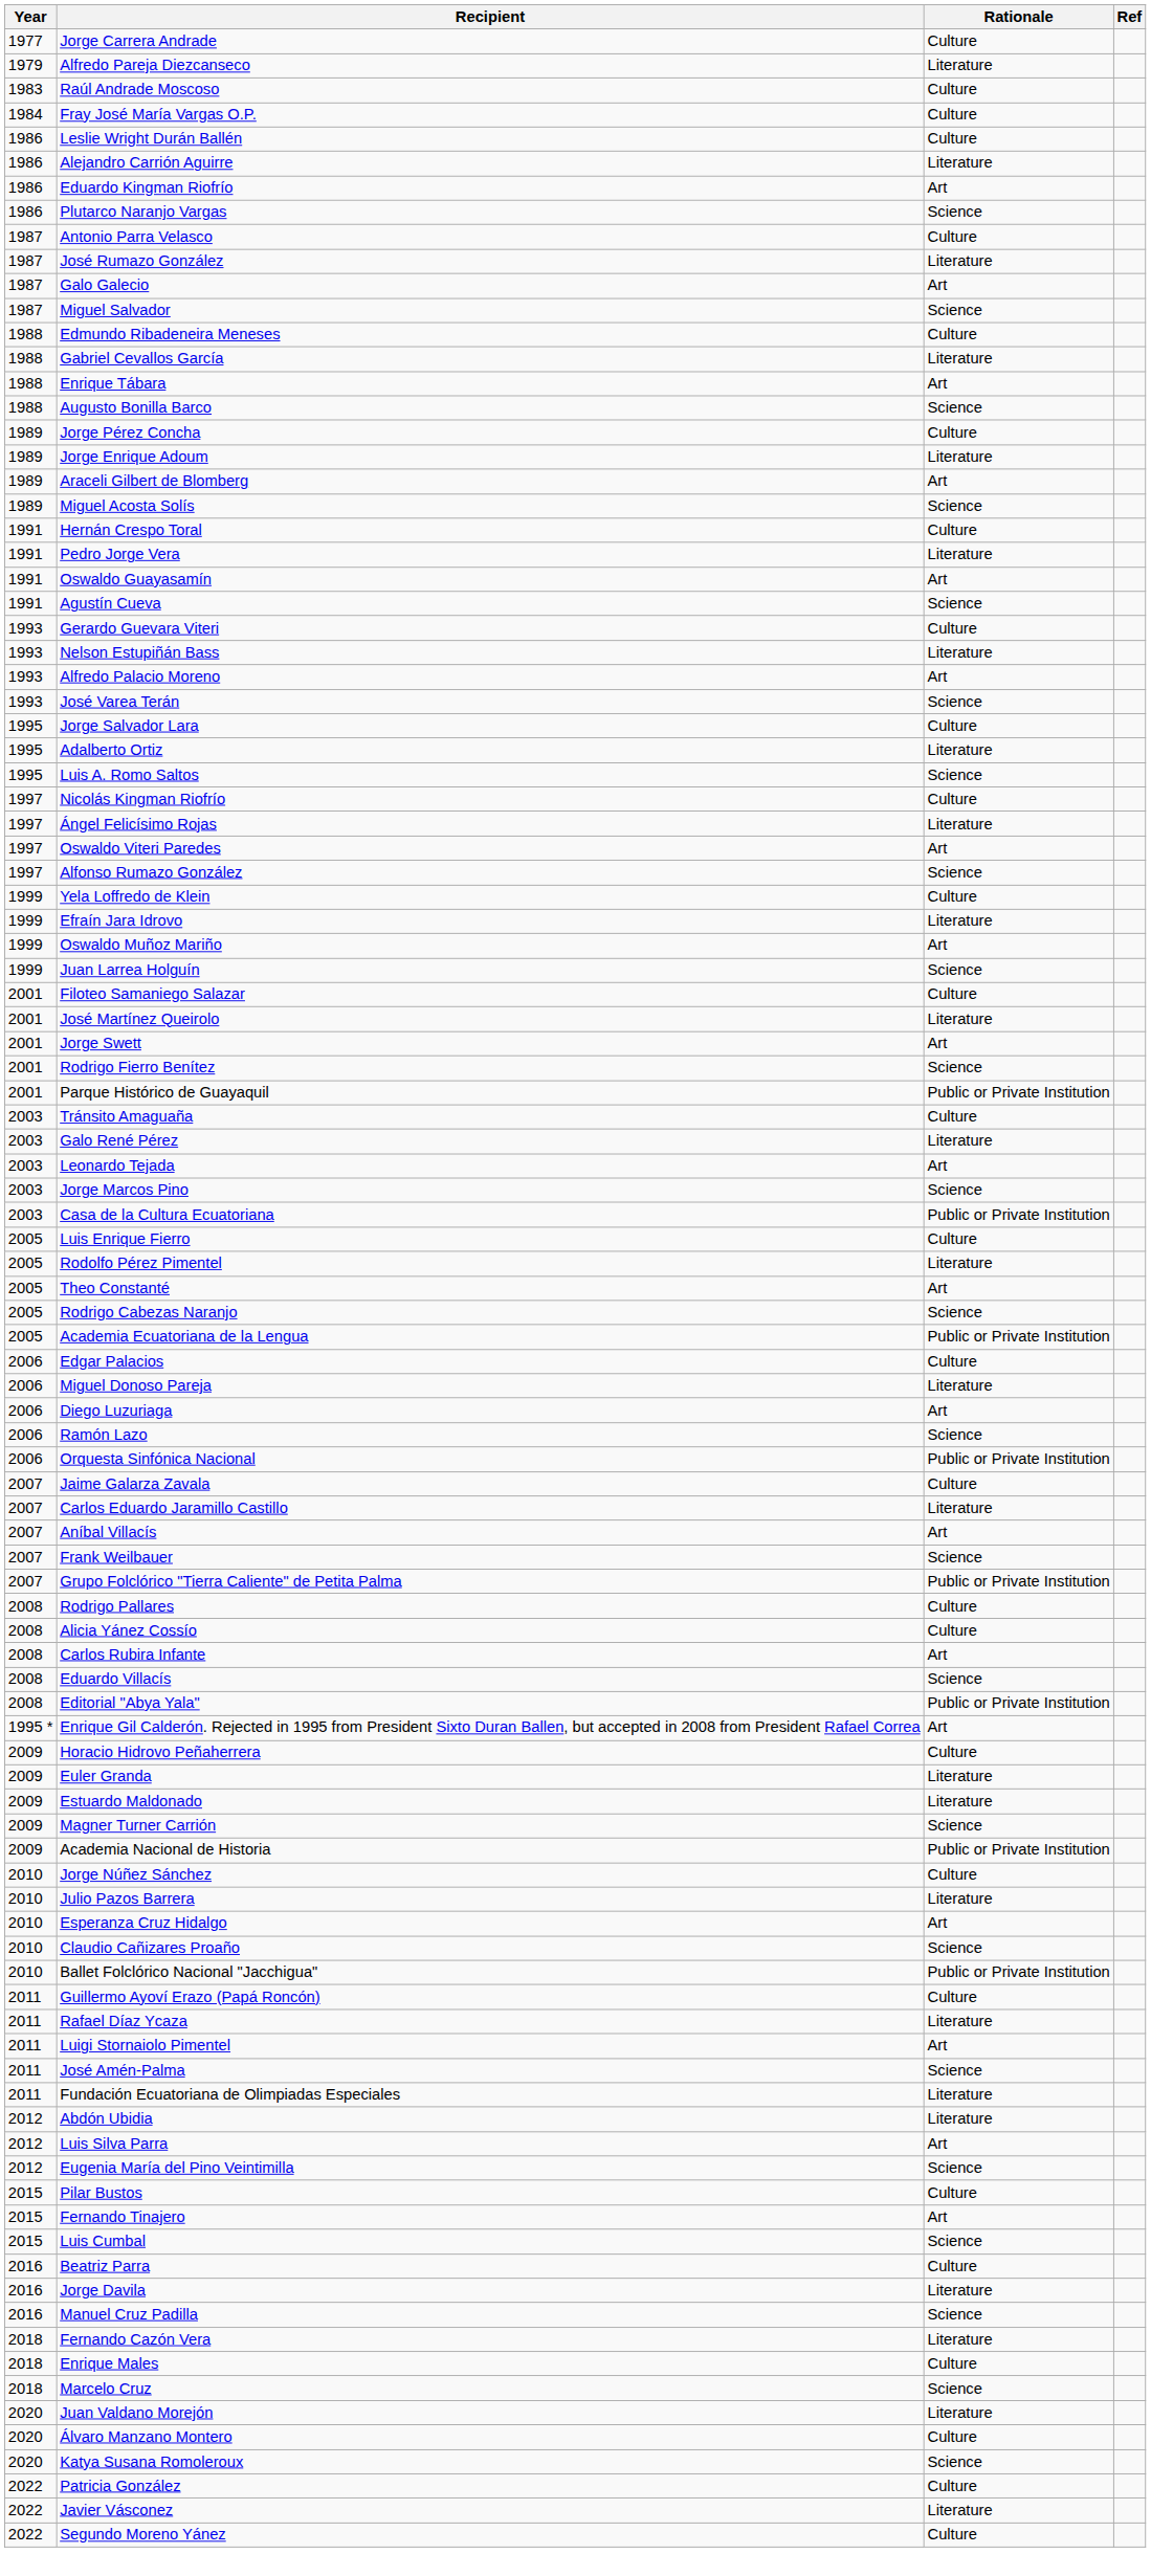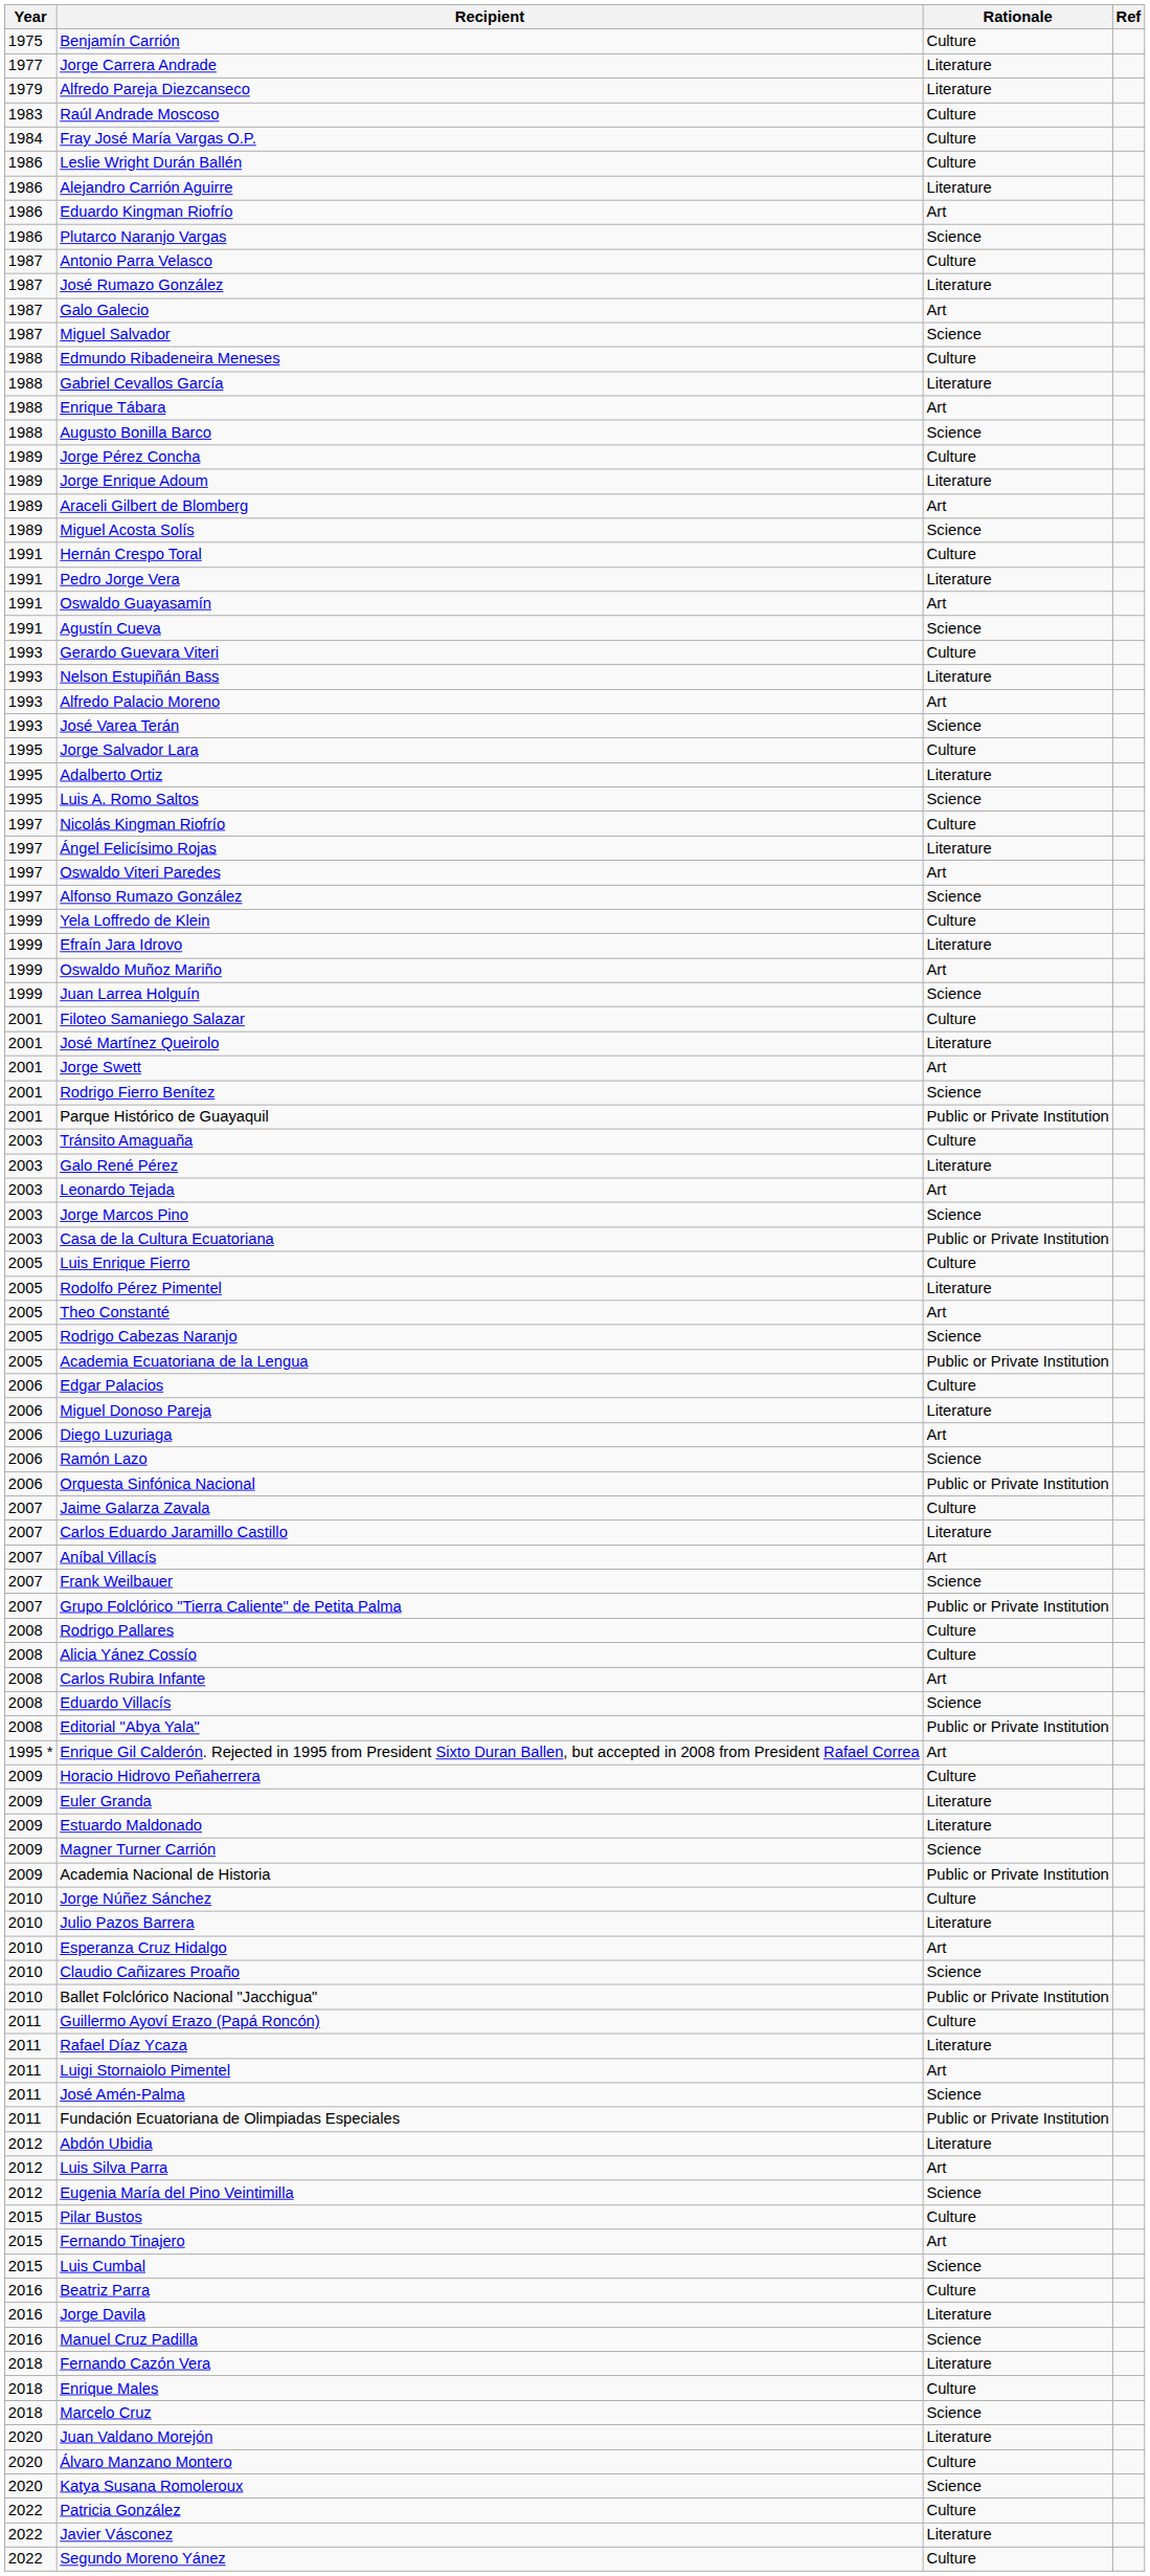+ row: 1975 | Benjamín Carrión | Culture
Jorge Carrera Andrade | Rationale: Culture -> Literature
Fundación Ecuatoriana de Olimpiadas Especiales | Rationale: Literature -> Public or Private Institution
